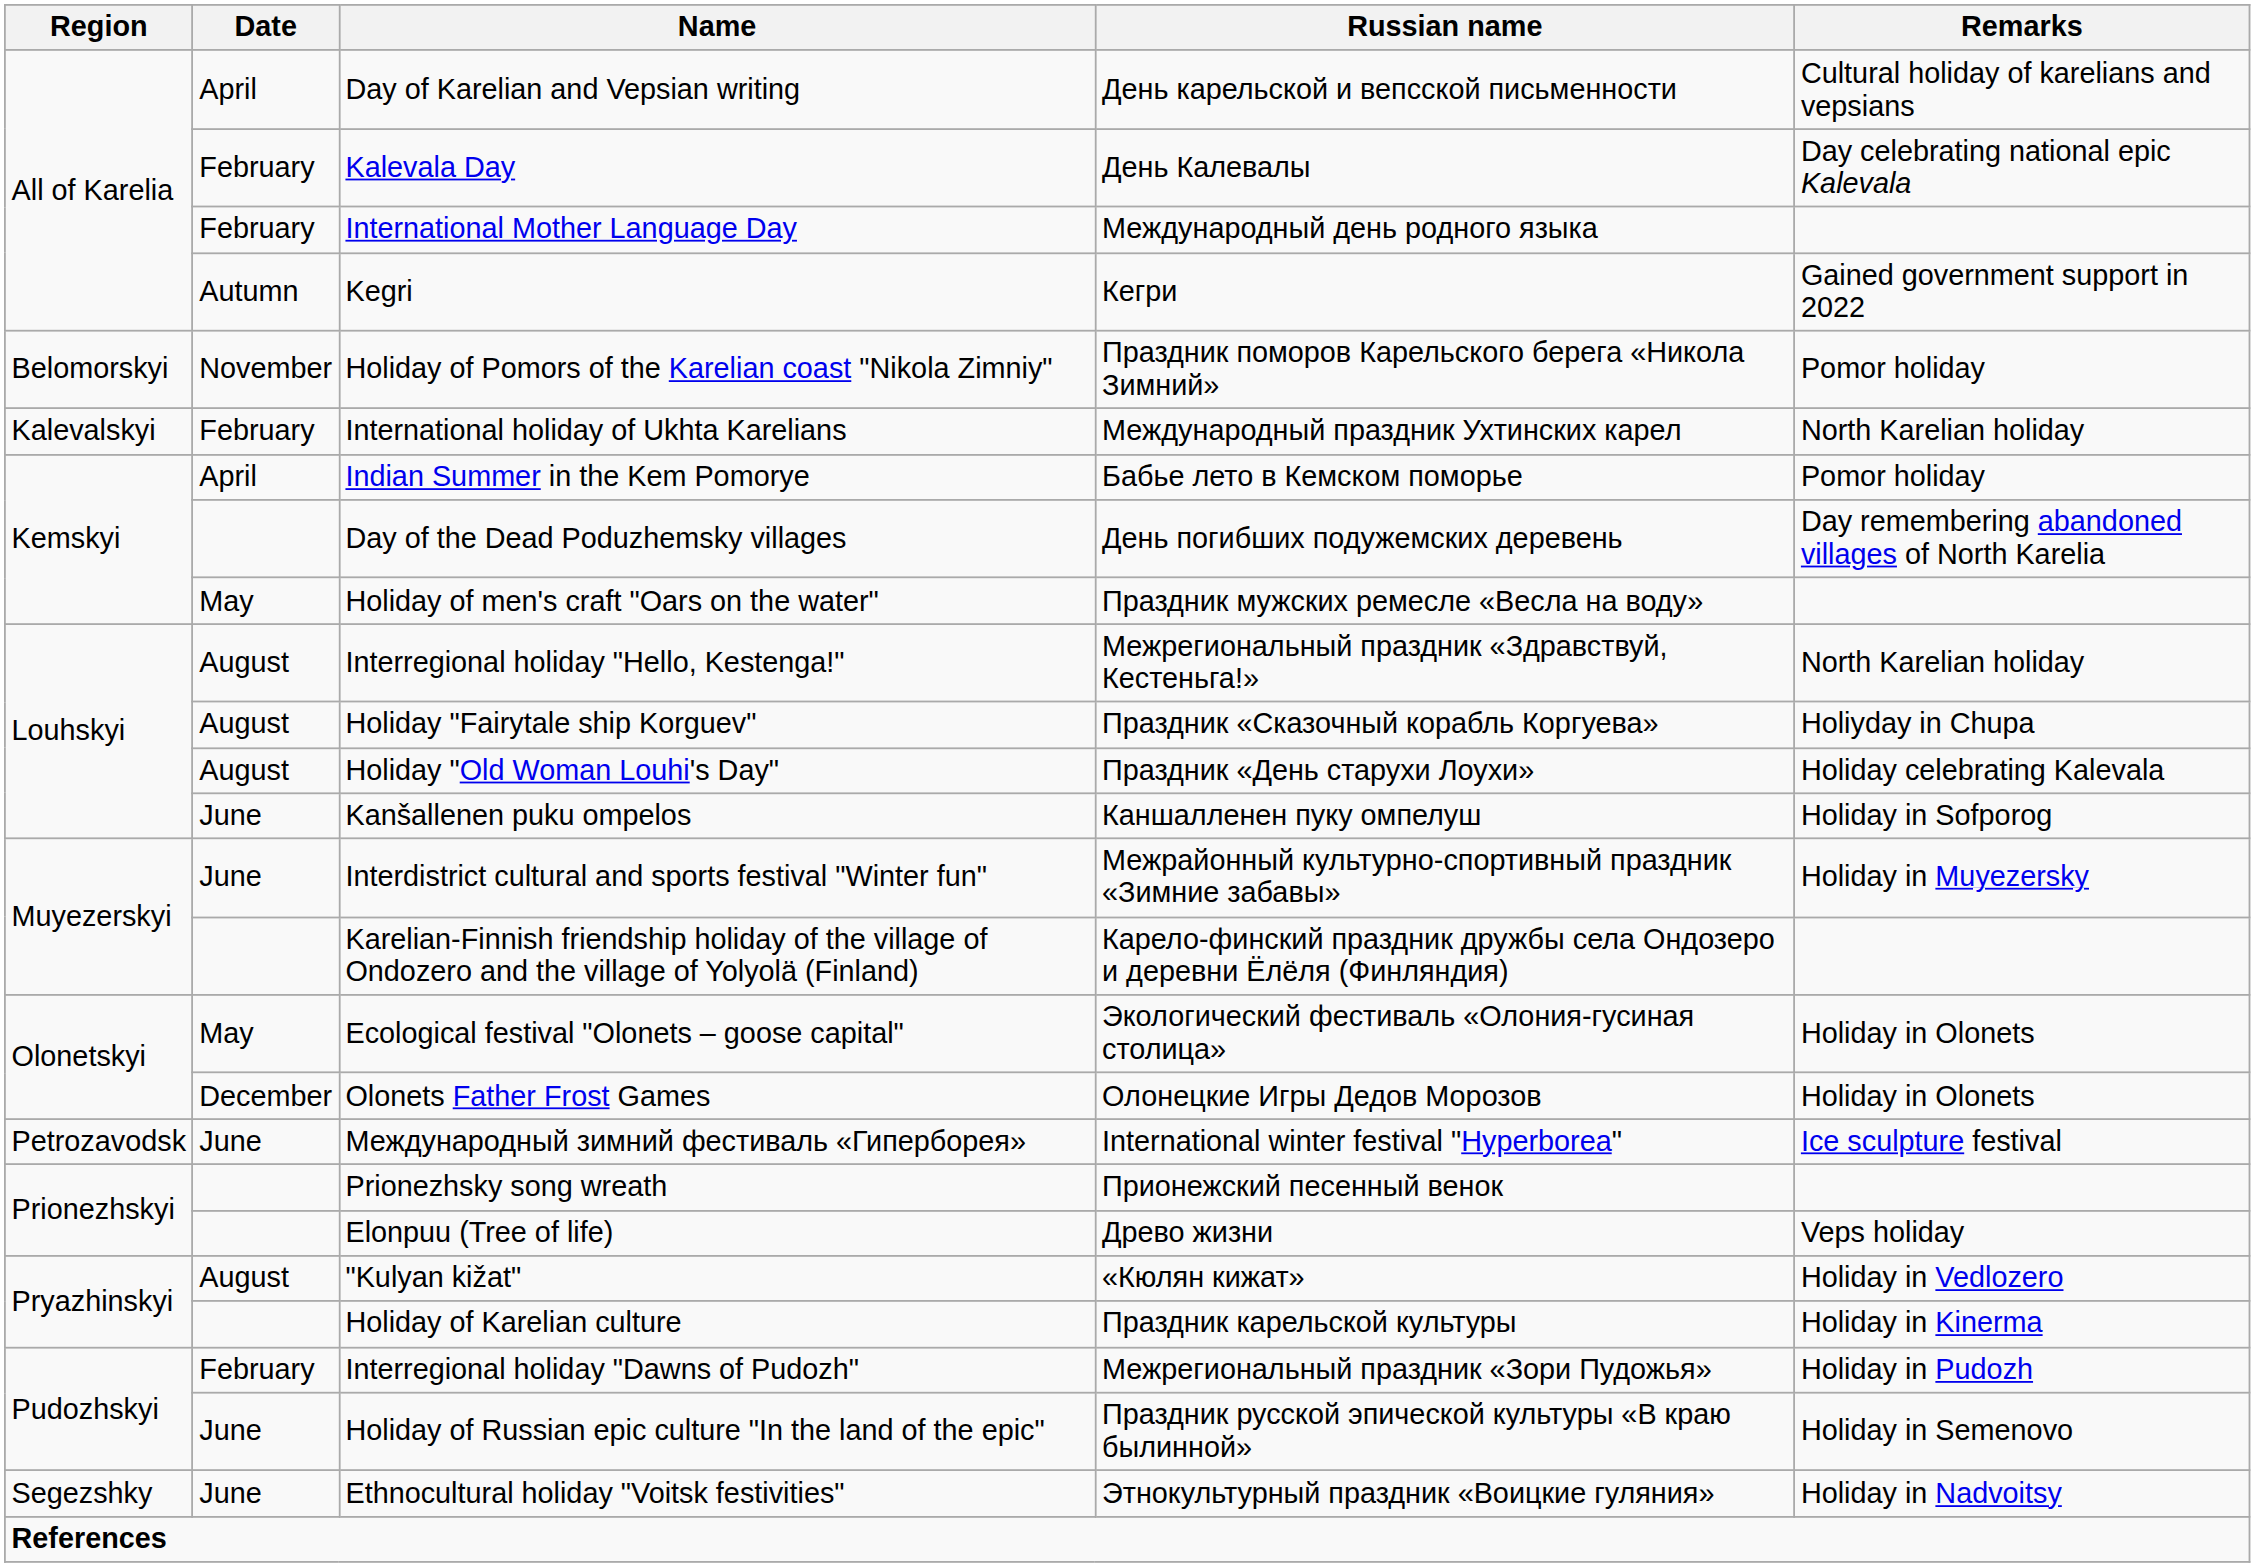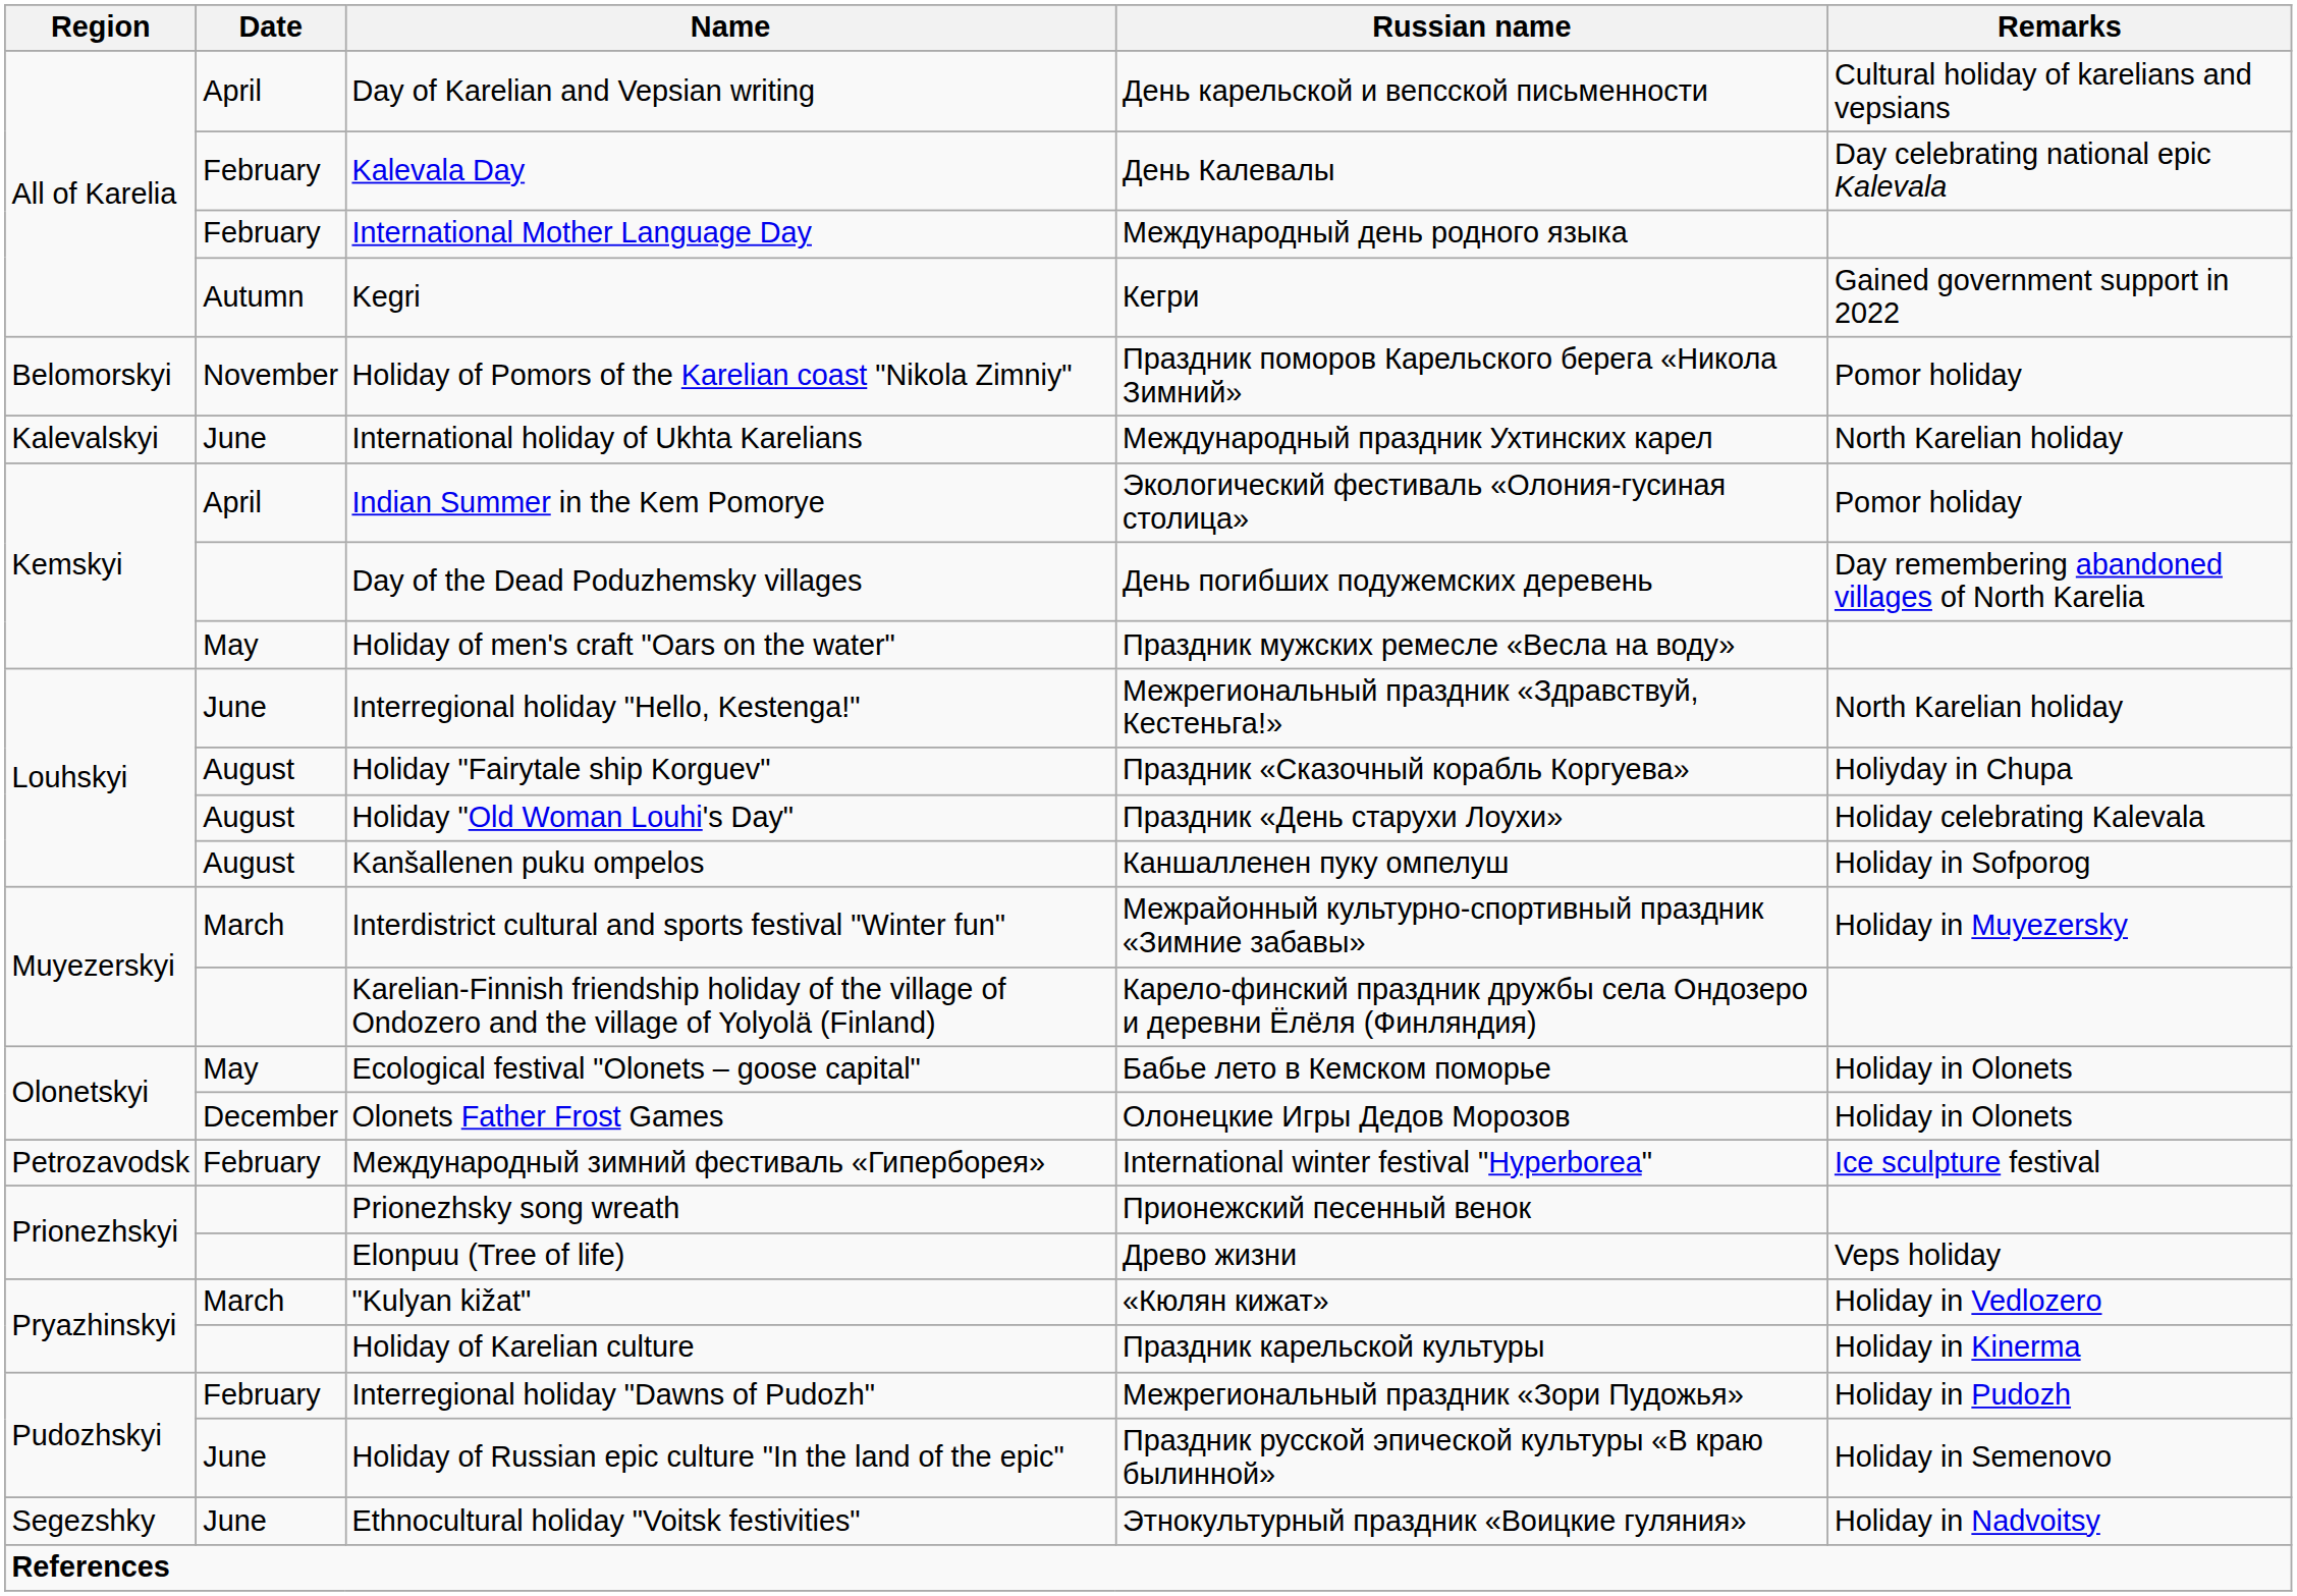International holiday of Ukhta Karelians | Date: February -> June
Indian Summer in the Kem Pomorye | Russian name: Бабье лето в Кемском поморье -> Экологический фестиваль «Олония-гусиная столица»
Interregional holiday "Hello, Kestenga!" | Date: August -> June
Kanšallenen puku ompelos | Date: June -> August
Interdistrict cultural and sports festival "Winter fun" | Date: June -> March
Ecological festival "Olonets – goose capital" | Russian name: Экологический фестиваль «Олония-гусиная столица» -> Бабье лето в Кемском поморье
Международный зимний фестиваль «Гиперборея» | Date: June -> February
"Kulyan kižat" | Date: August -> March
